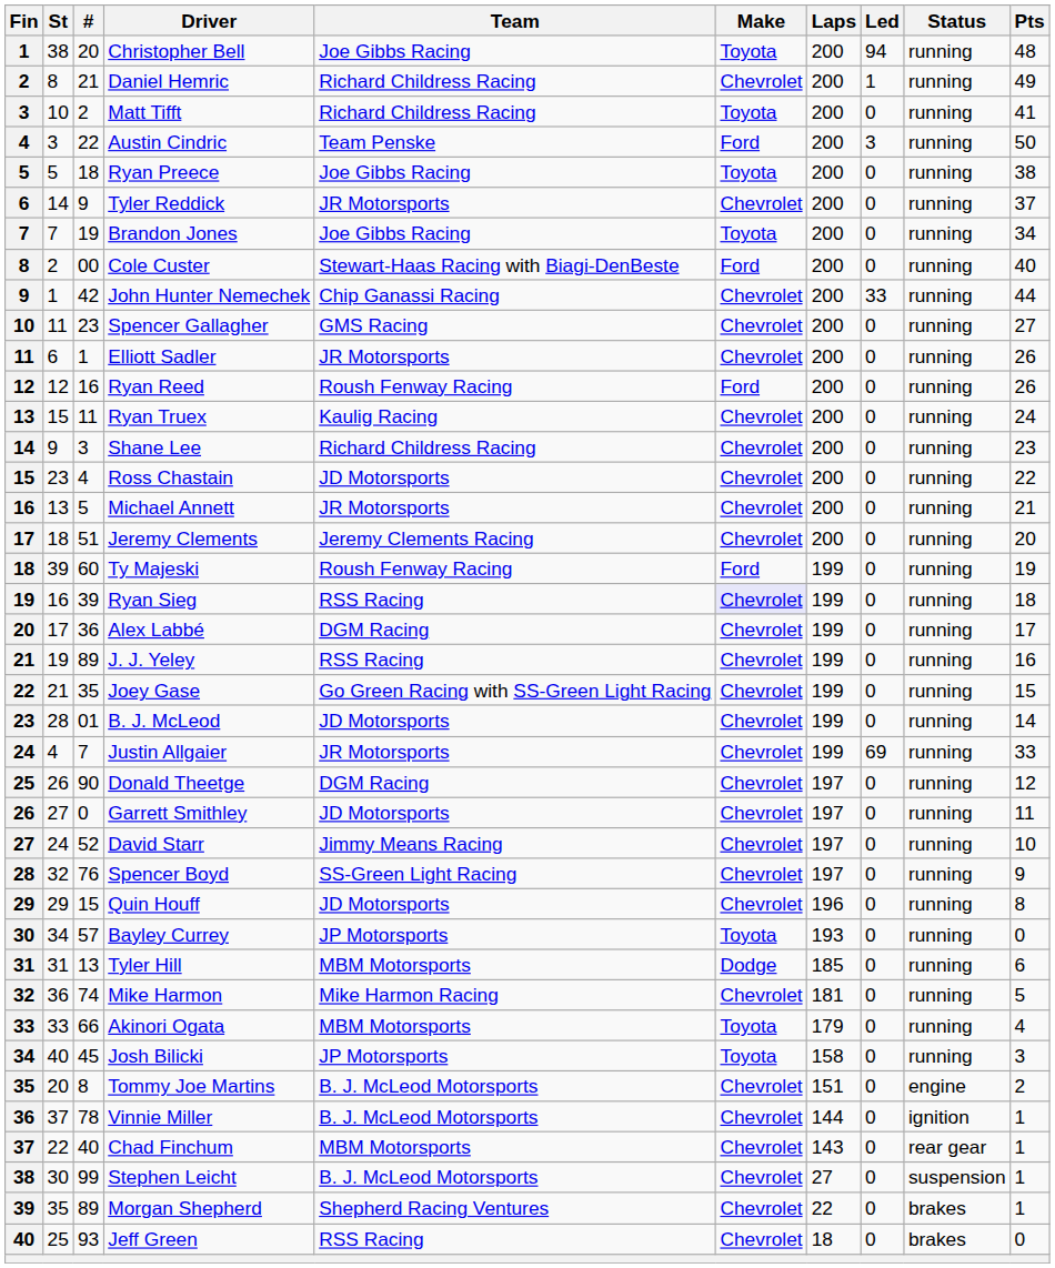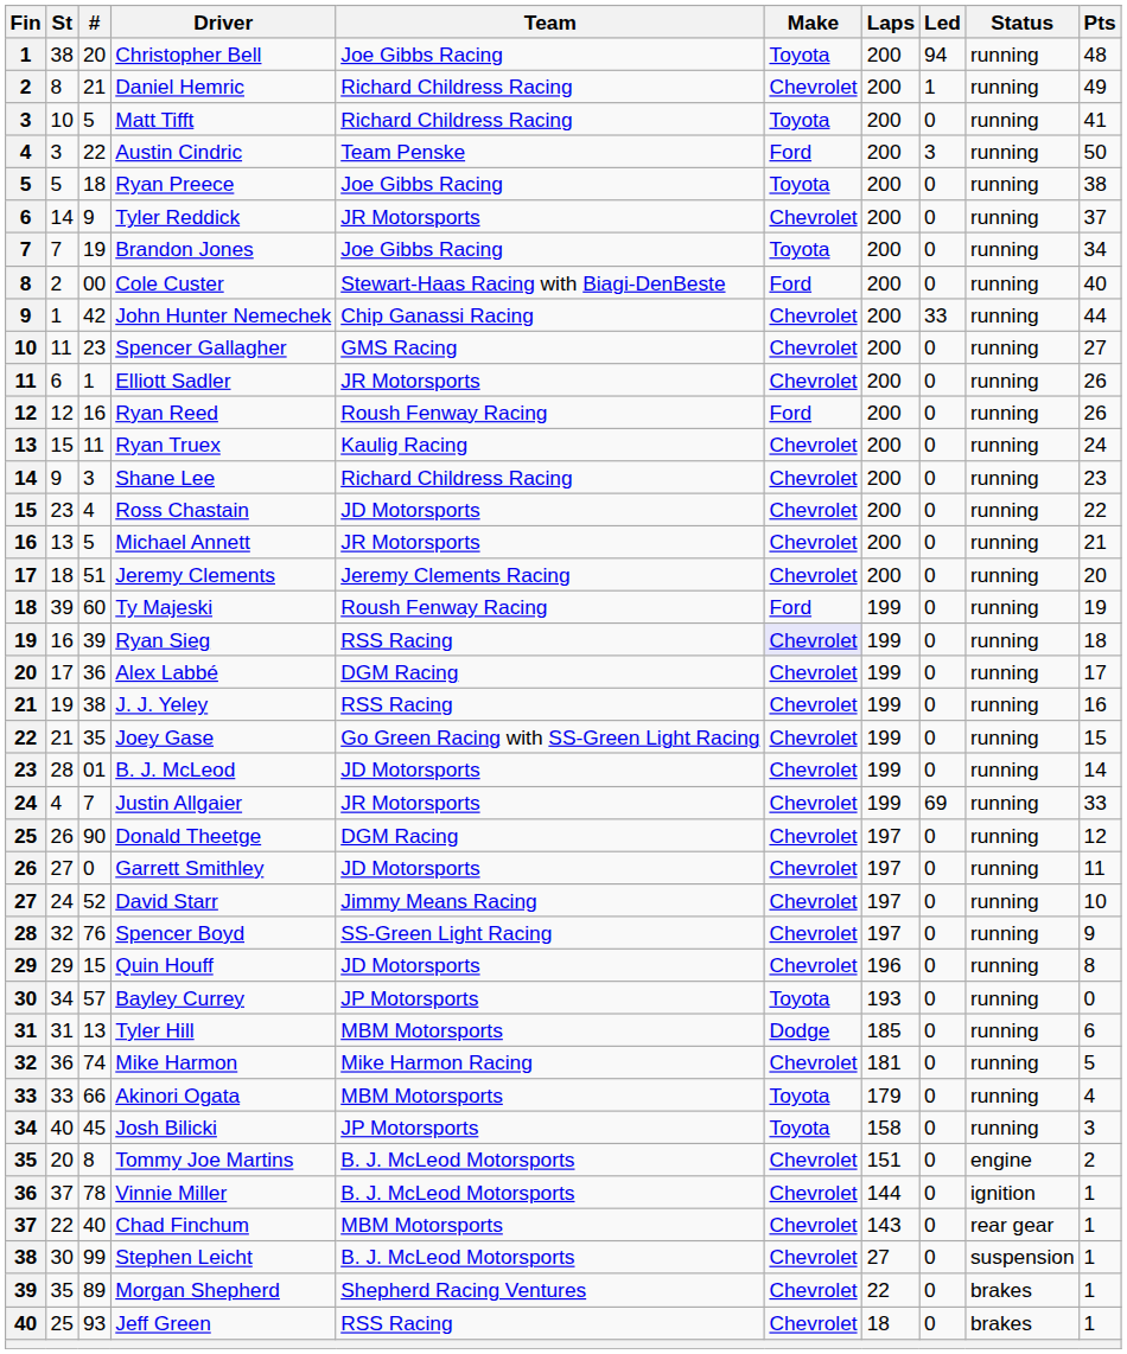Matt Tifft | #: 2 -> 5
J. J. Yeley | #: 89 -> 38
Jeff Green | Pts: 0 -> 1
